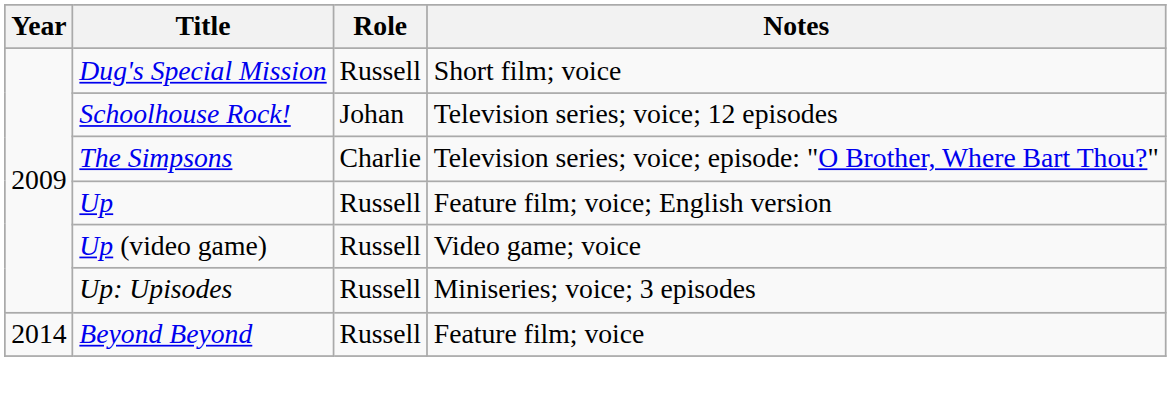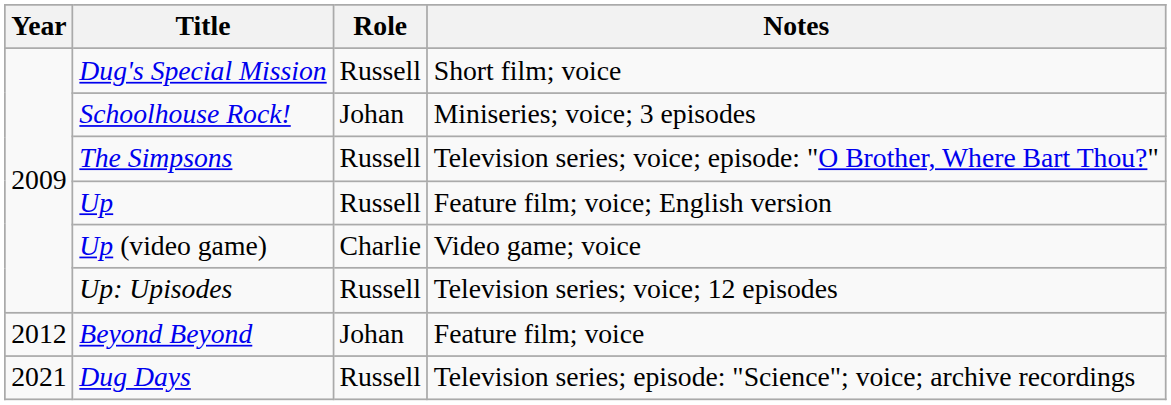Schoolhouse Rock! | Notes: Television series; voice; 12 episodes -> Miniseries; voice; 3 episodes
The Simpsons | Role: Charlie -> Russell
Up (video game) | Role: Russell -> Charlie
Up: Upisodes | Notes: Miniseries; voice; 3 episodes -> Television series; voice; 12 episodes
Beyond Beyond | Year: 2014 -> 2012
Beyond Beyond | Role: Russell -> Johan
+ row: 2021 | Dug Days | Russell | Television series; episode: "Science"; voice; archive recordings
